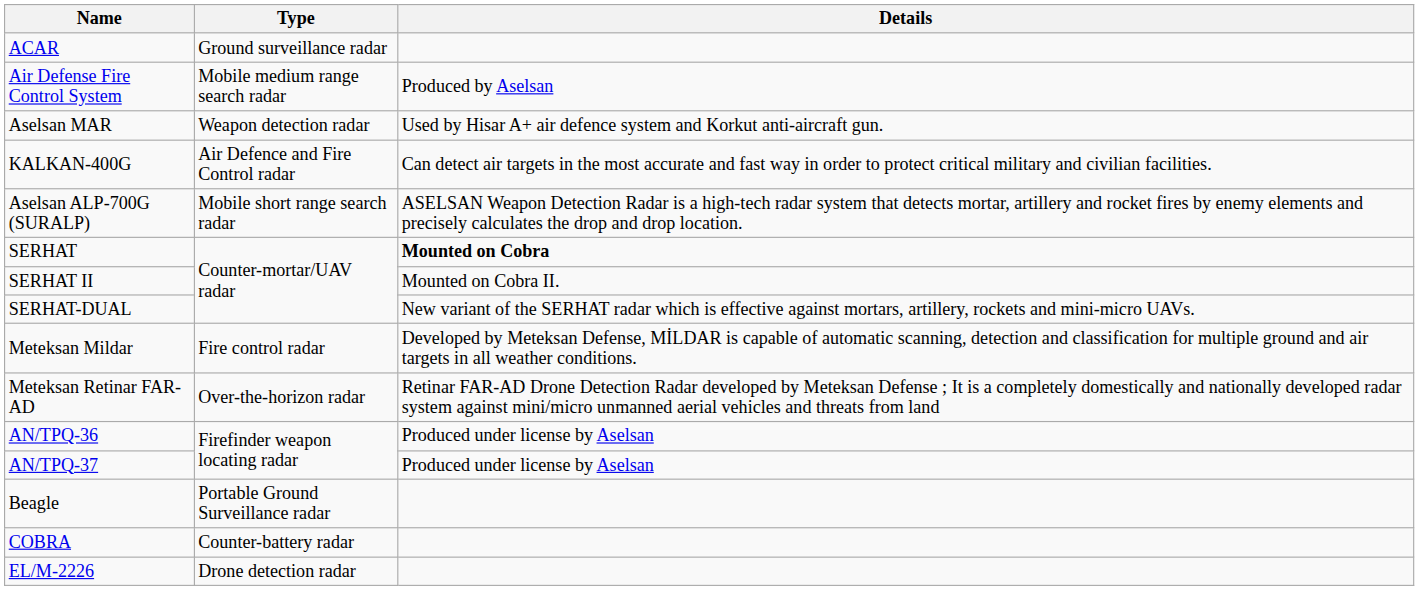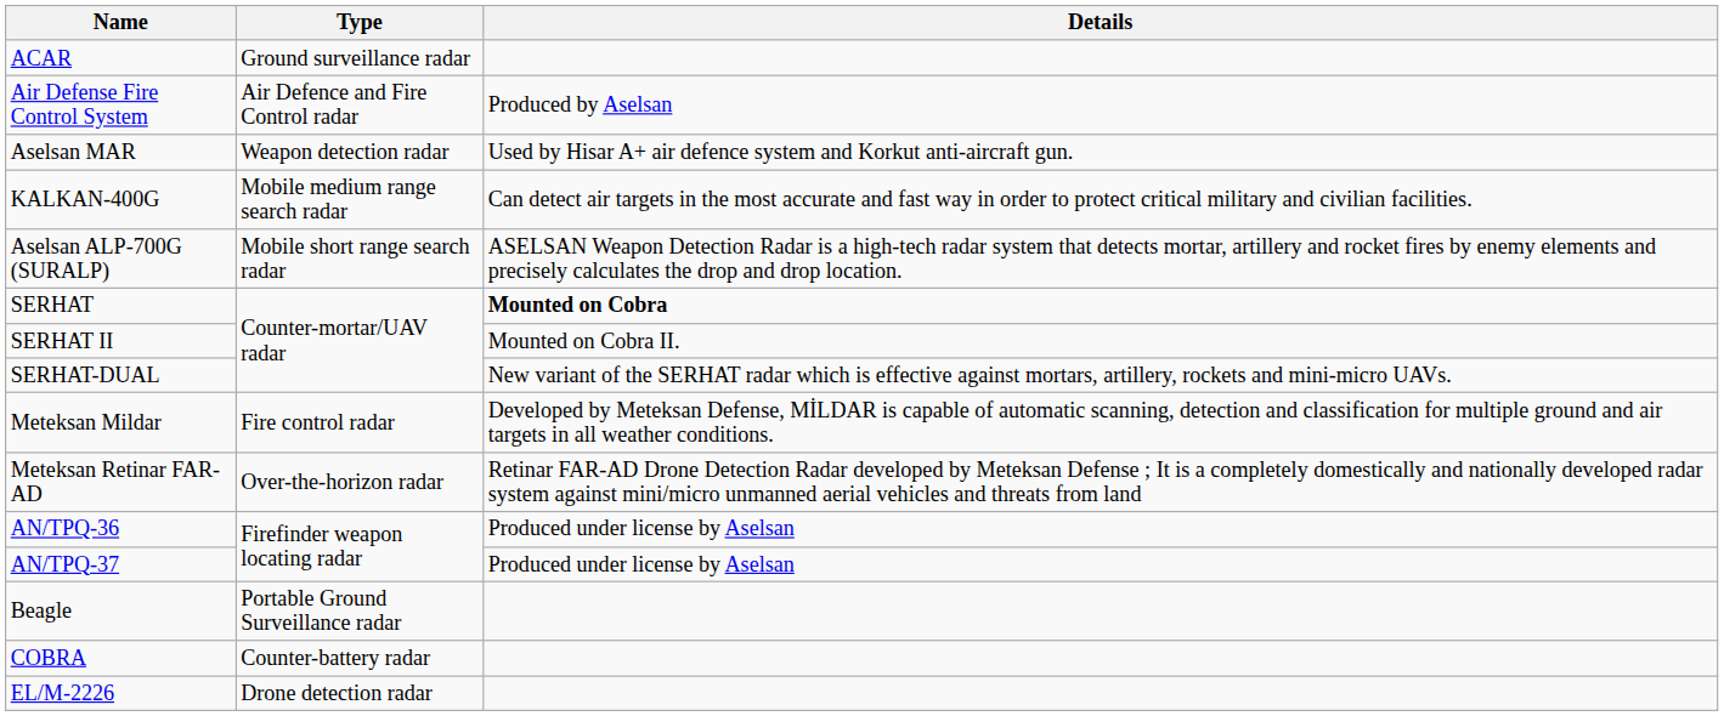Air Defense Fire Control System | Type: Mobile medium range search radar -> Air Defence and Fire Control radar
KALKAN-400G | Type: Air Defence and Fire Control radar -> Mobile medium range search radar
